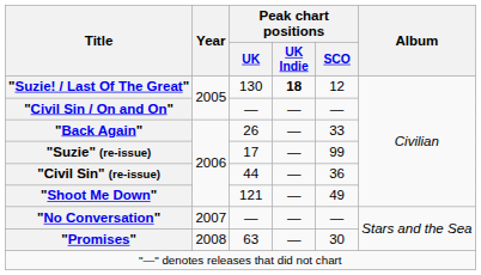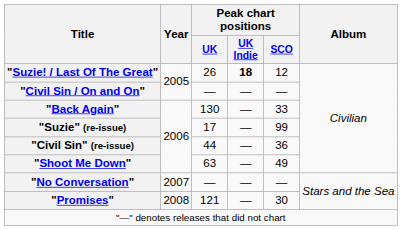"Suzie! / Last Of The Great" | Peak chart positions / UK: 130 -> 26
"Back Again" | Peak chart positions / UK: 26 -> 130
"Shoot Me Down" | Peak chart positions / UK: 121 -> 63
"Promises" | Peak chart positions / UK: 63 -> 121
